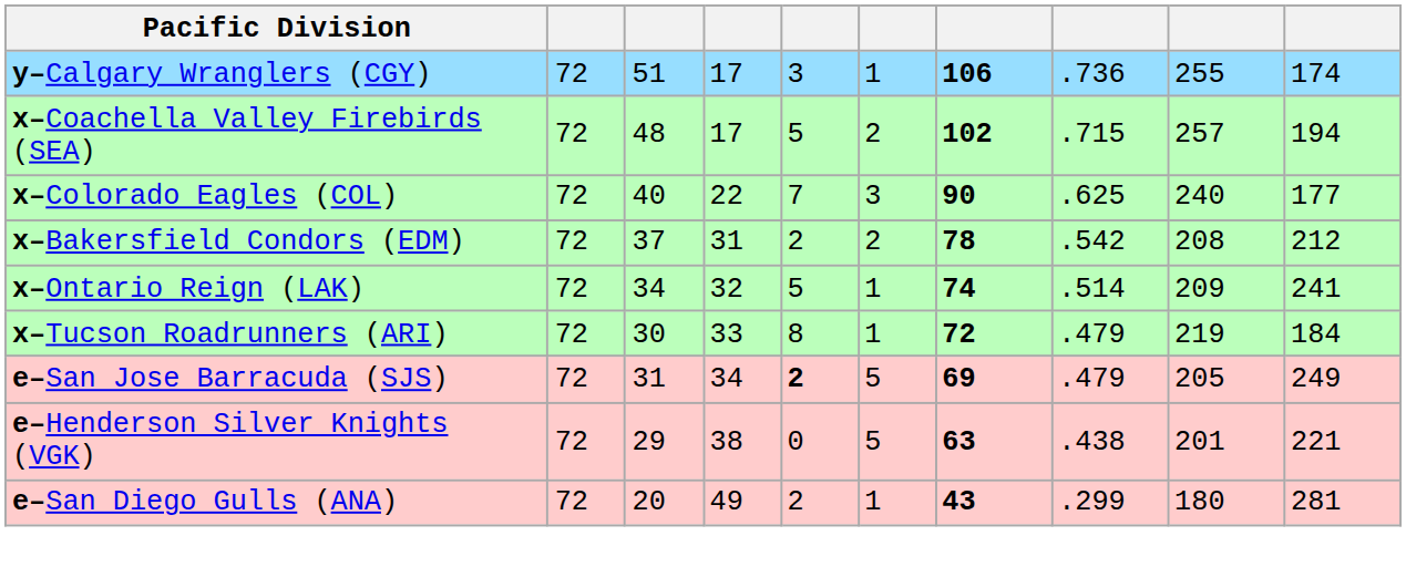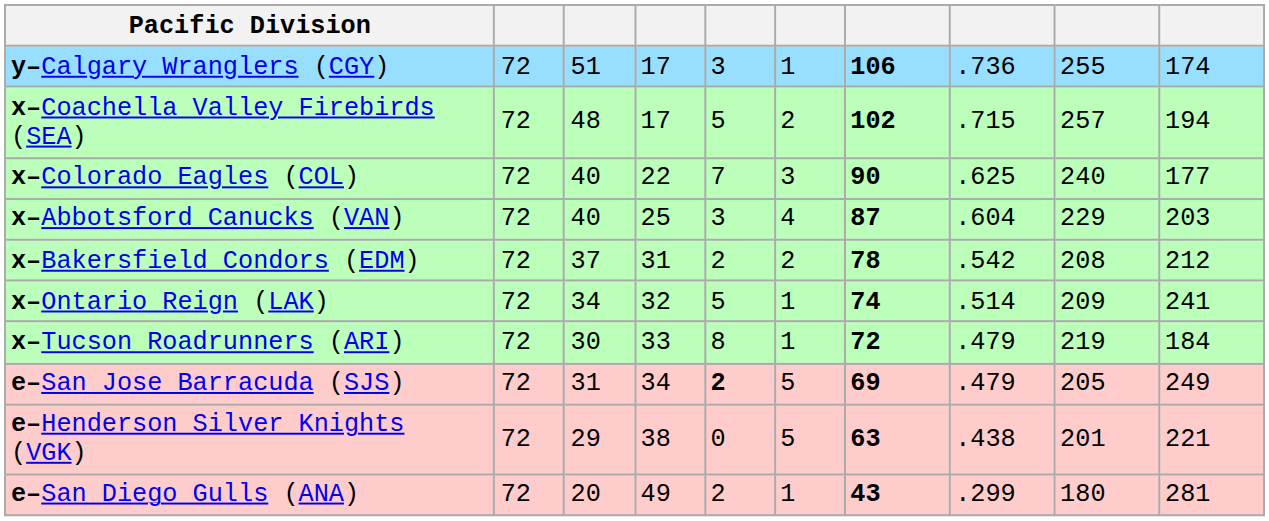+ row: x–Abbotsford Canucks (VAN) | 72 | 40 | 25 | 3 | 4 | 87 | .604 | 229 | 203
